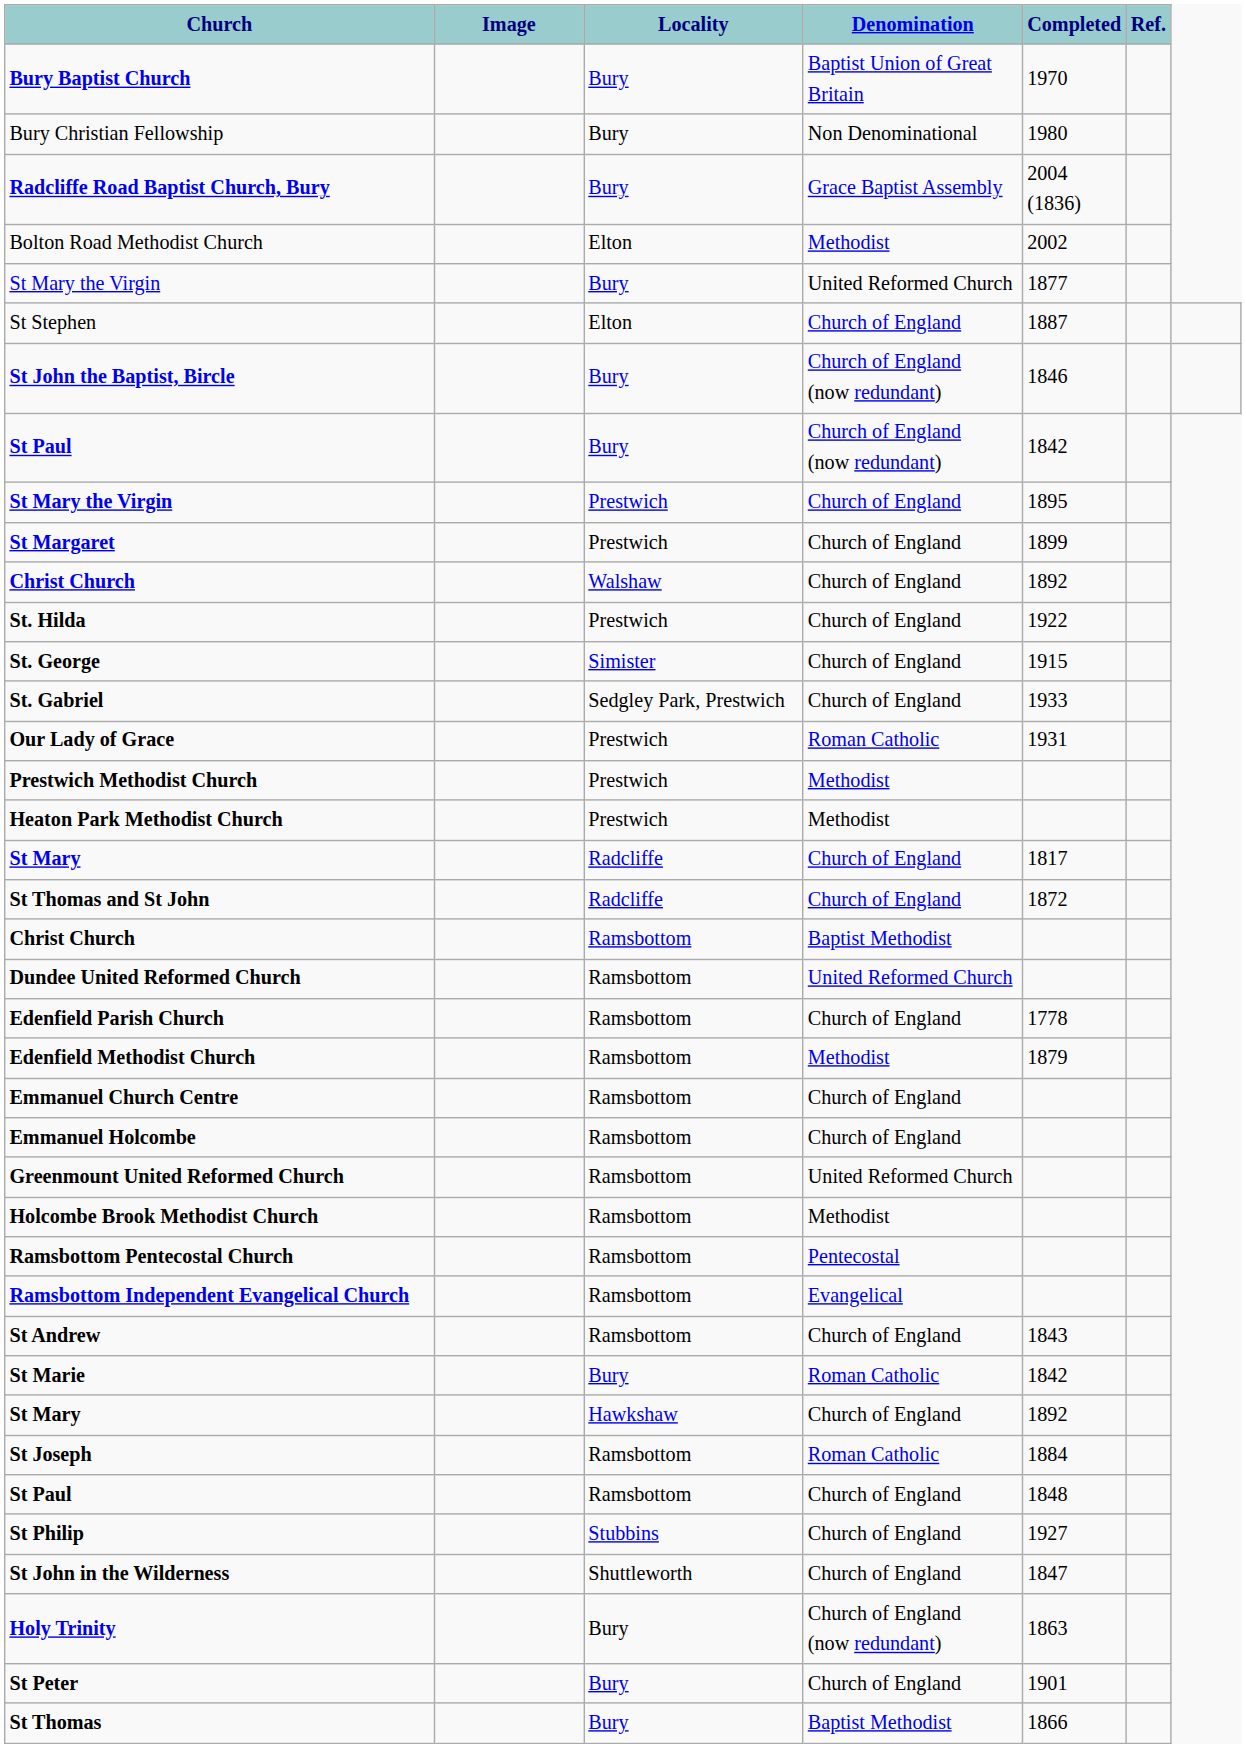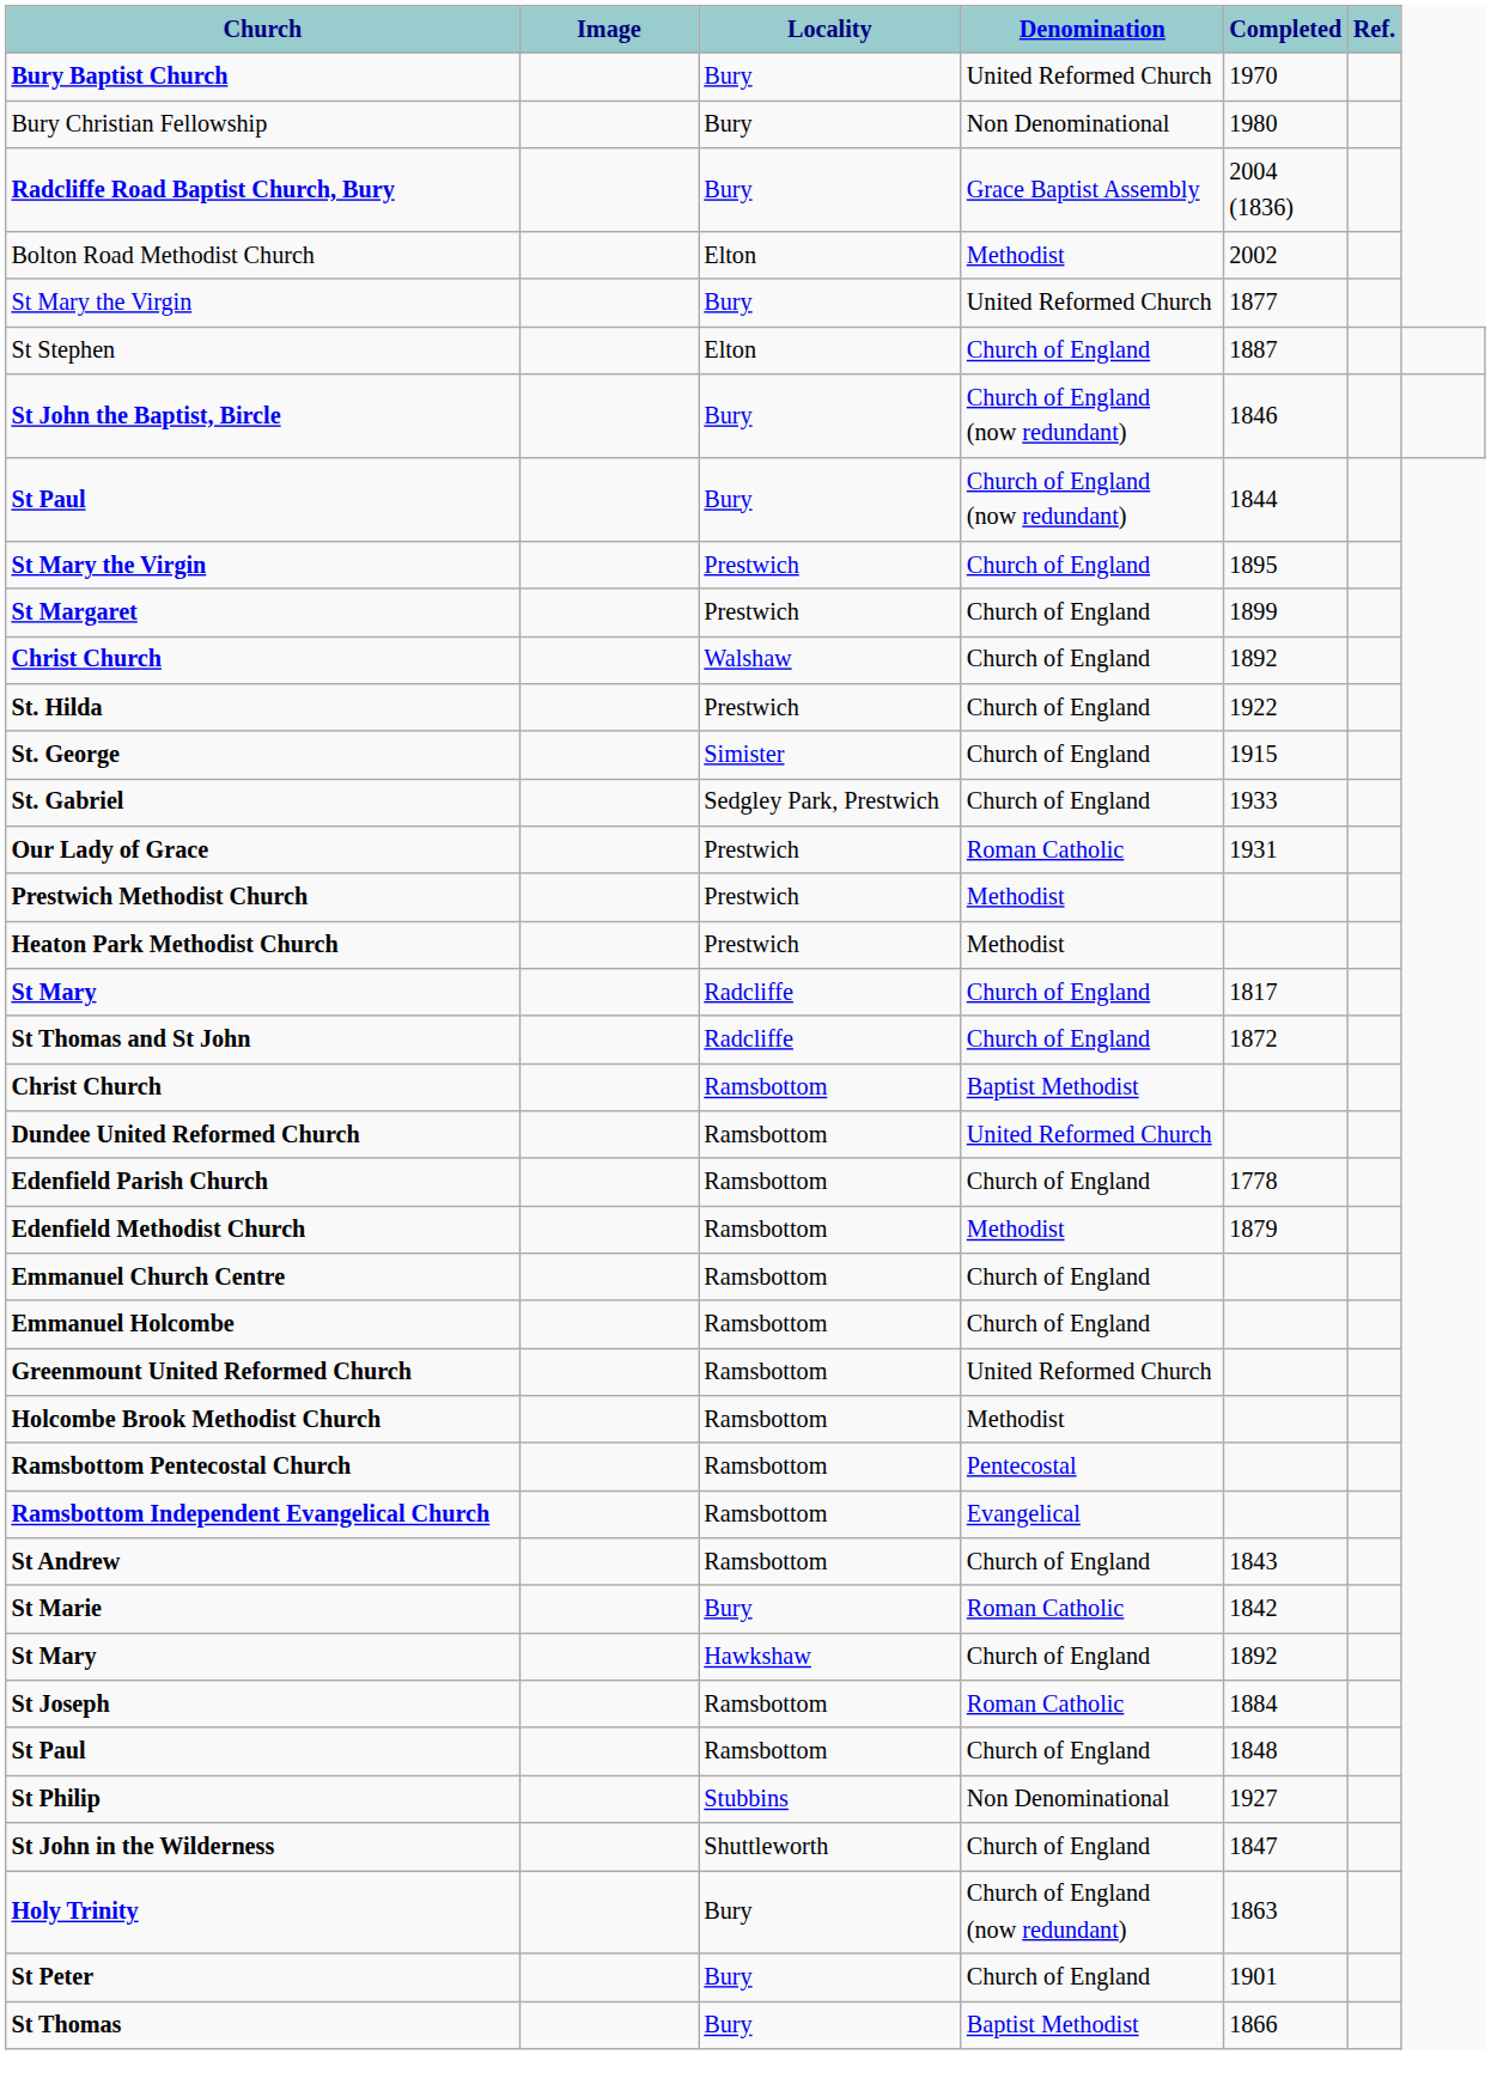Bury Baptist Church | Denomination: Baptist Union of Great Britain -> United Reformed Church
St Paul / Bury | Completed: 1842 -> 1844
St Philip | Denomination: Church of England -> Non Denominational
